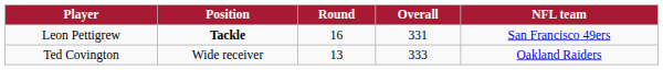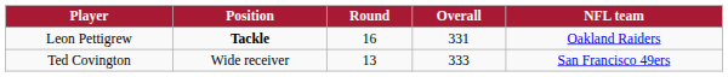Leon Pettigrew | NFL team: San Francisco 49ers -> Oakland Raiders
Ted Covington | NFL team: Oakland Raiders -> San Francisco 49ers
